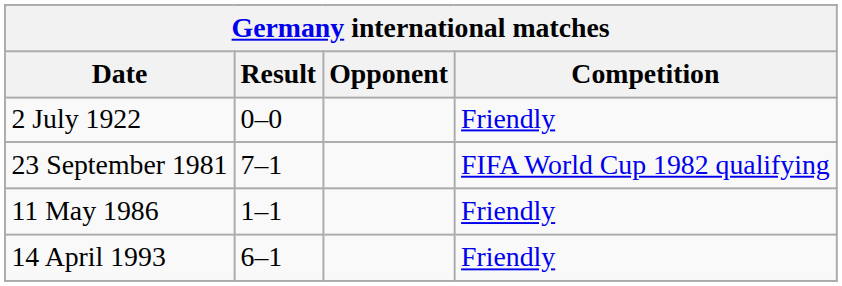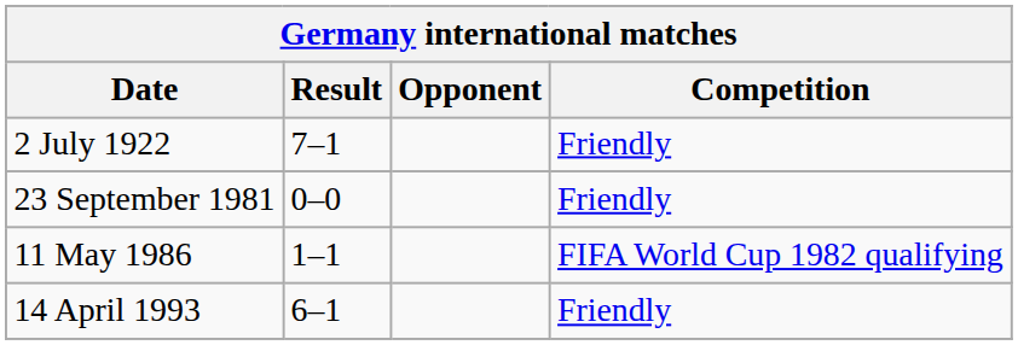2 July 1922 | Result: 0–0 -> 7–1
23 September 1981 | Result: 7–1 -> 0–0
23 September 1981 | Competition: FIFA World Cup 1982 qualifying -> Friendly
11 May 1986 | Competition: Friendly -> FIFA World Cup 1982 qualifying
